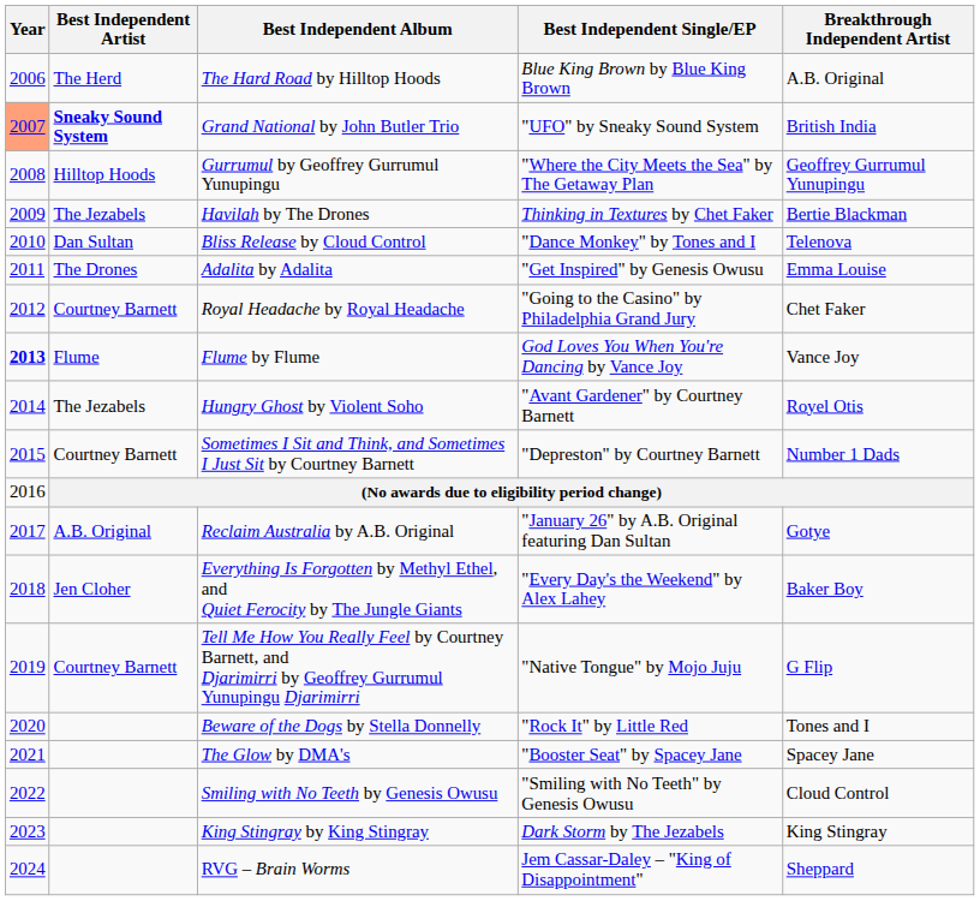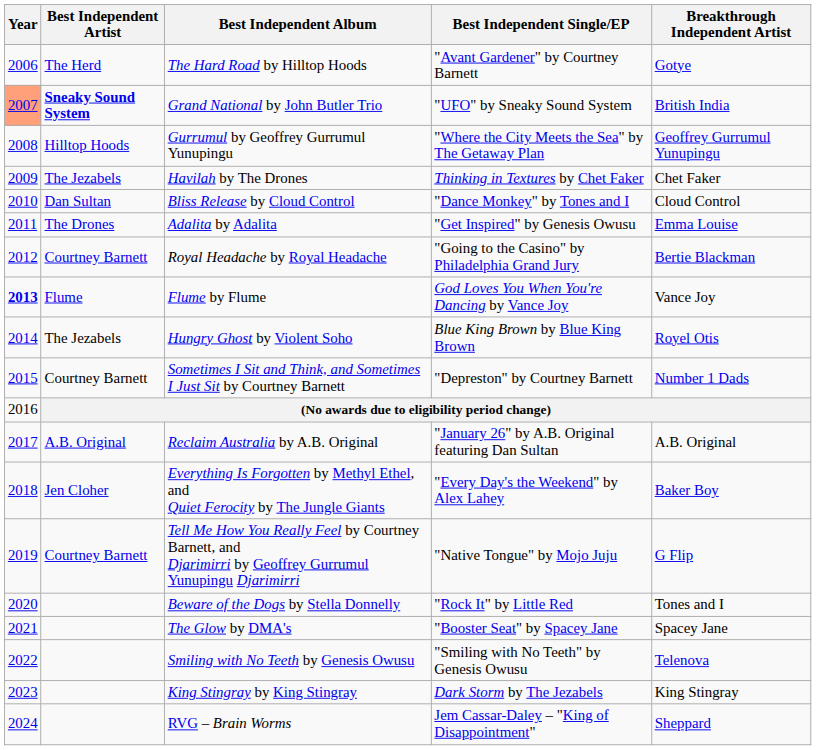The Hard Road by Hilltop Hoods | Best Independent Single/EP: Blue King Brown by Blue King Brown -> "Avant Gardener" by Courtney Barnett
The Hard Road by Hilltop Hoods | Breakthrough Independent Artist: A.B. Original -> Gotye
Havilah by The Drones | Breakthrough Independent Artist: Bertie Blackman -> Chet Faker
Bliss Release by Cloud Control | Breakthrough Independent Artist: Telenova -> Cloud Control
Royal Headache by Royal Headache | Breakthrough Independent Artist: Chet Faker -> Bertie Blackman
Hungry Ghost by Violent Soho | Best Independent Single/EP: "Avant Gardener" by Courtney Barnett -> Blue King Brown by Blue King Brown
Reclaim Australia by A.B. Original | Breakthrough Independent Artist: Gotye -> A.B. Original
Smiling with No Teeth by Genesis Owusu | Breakthrough Independent Artist: Cloud Control -> Telenova
